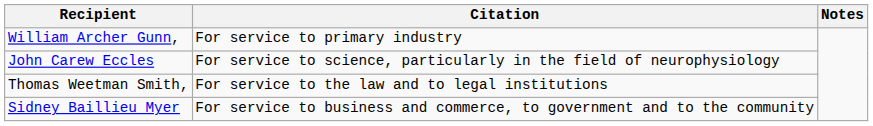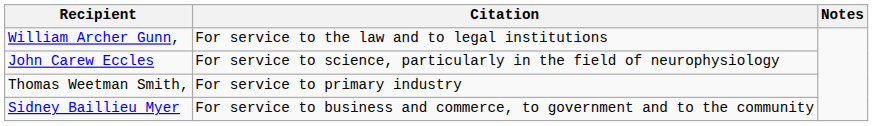William Archer Gunn, | Citation: For service to primary industry -> For service to the law and to legal institutions
Thomas Weetman Smith, | Citation: For service to the law and to legal institutions -> For service to primary industry
